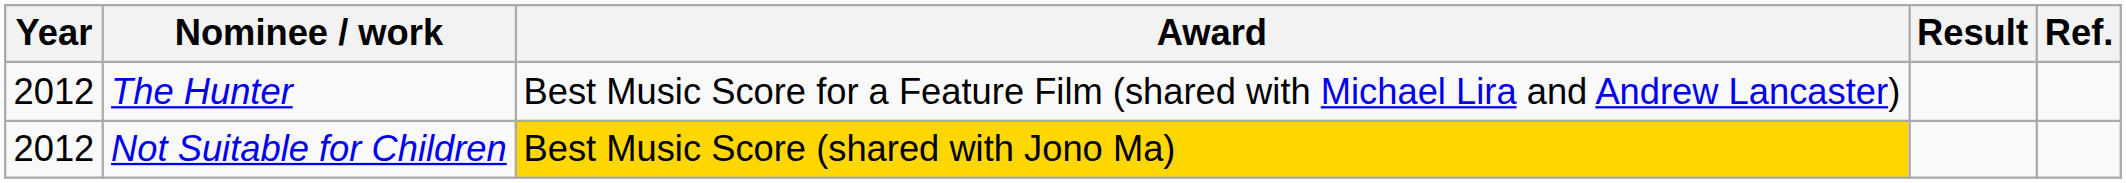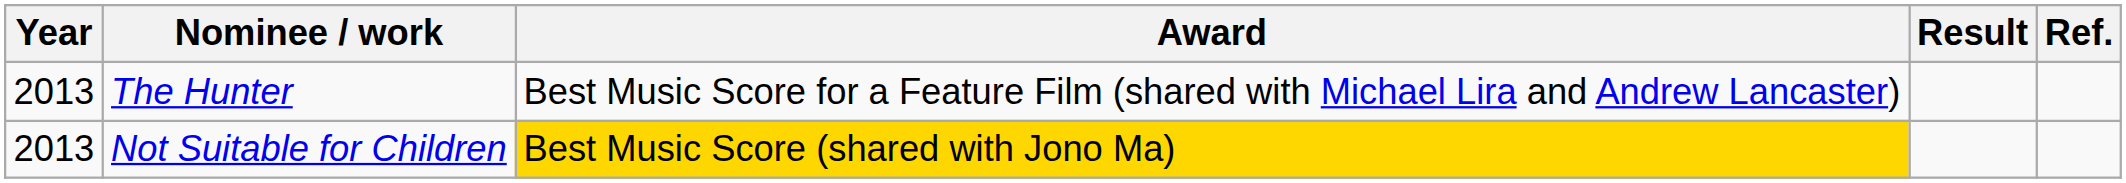The Hunter | Year: 2012 -> 2013
Not Suitable for Children | Year: 2012 -> 2013
